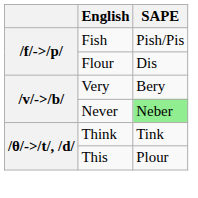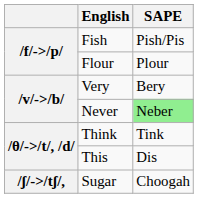Flour | SAPE: Dis -> Plour
This | SAPE: Plour -> Dis
+ row: /ʃ/->/tʃ/, | Sugar | Choogah
